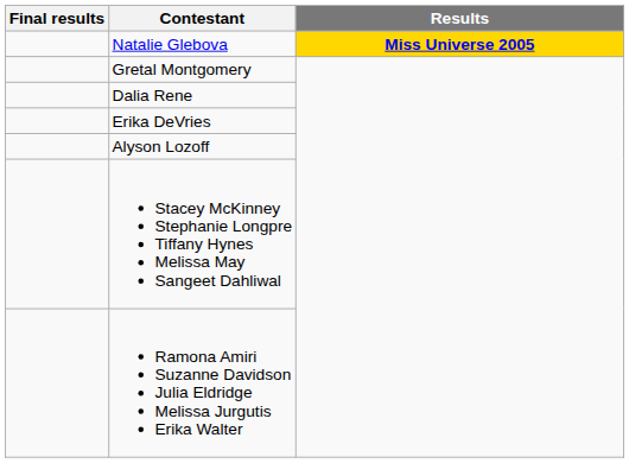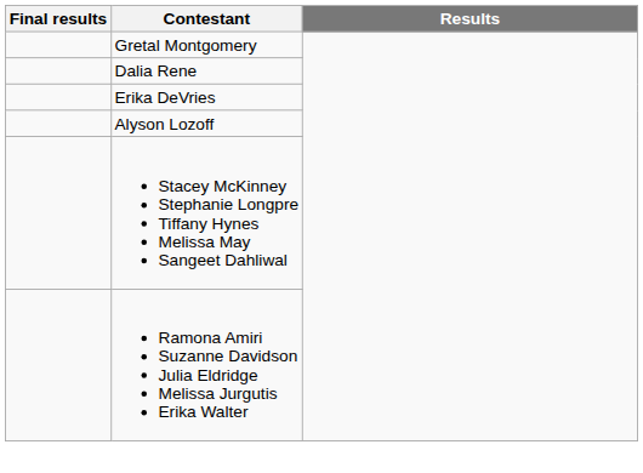- row: Natalie Glebova | Miss Universe 2005
